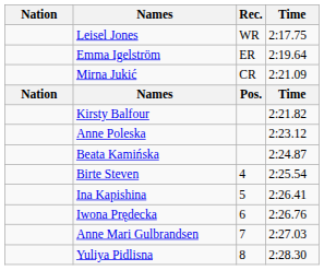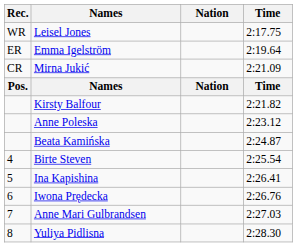columns swapped: Rec. <-> Nation
